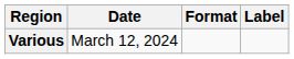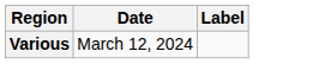- column: Format
